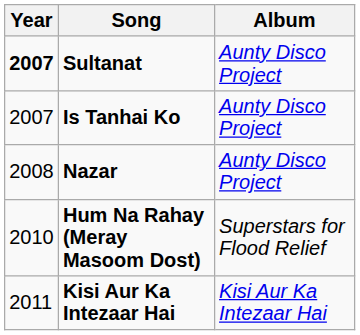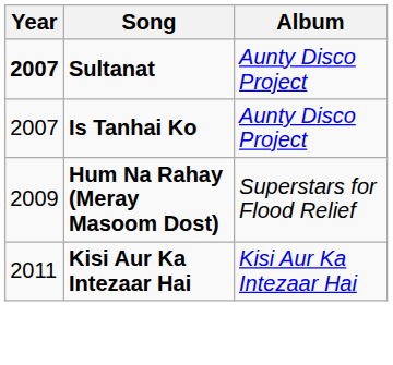- row: 2008 | Nazar | Aunty Disco Project
Hum Na Rahay (Meray Masoom Dost) | Year: 2010 -> 2009
